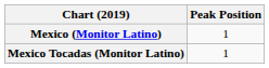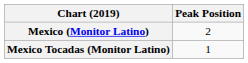Mexico (Monitor Latino) | Peak Position: 1 -> 2
